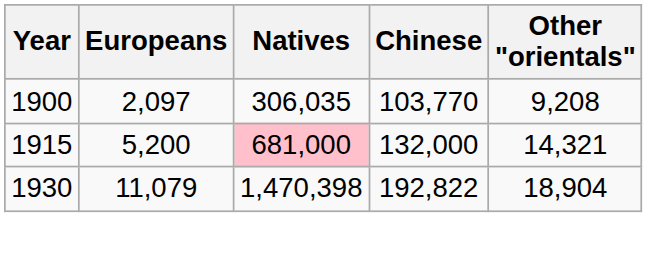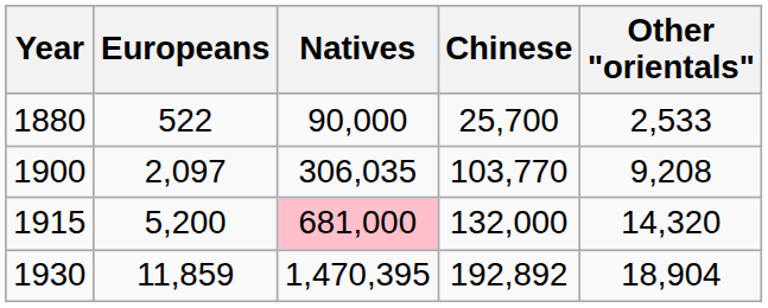+ row: 1880 | 522 | 90,000 | 25,700 | 2,533
1915 | Other "orientals": 14,321 -> 14,320
1930 | Europeans: 11,079 -> 11,859
1930 | Natives: 1,470,398 -> 1,470,395
1930 | Chinese: 192,822 -> 192,892
